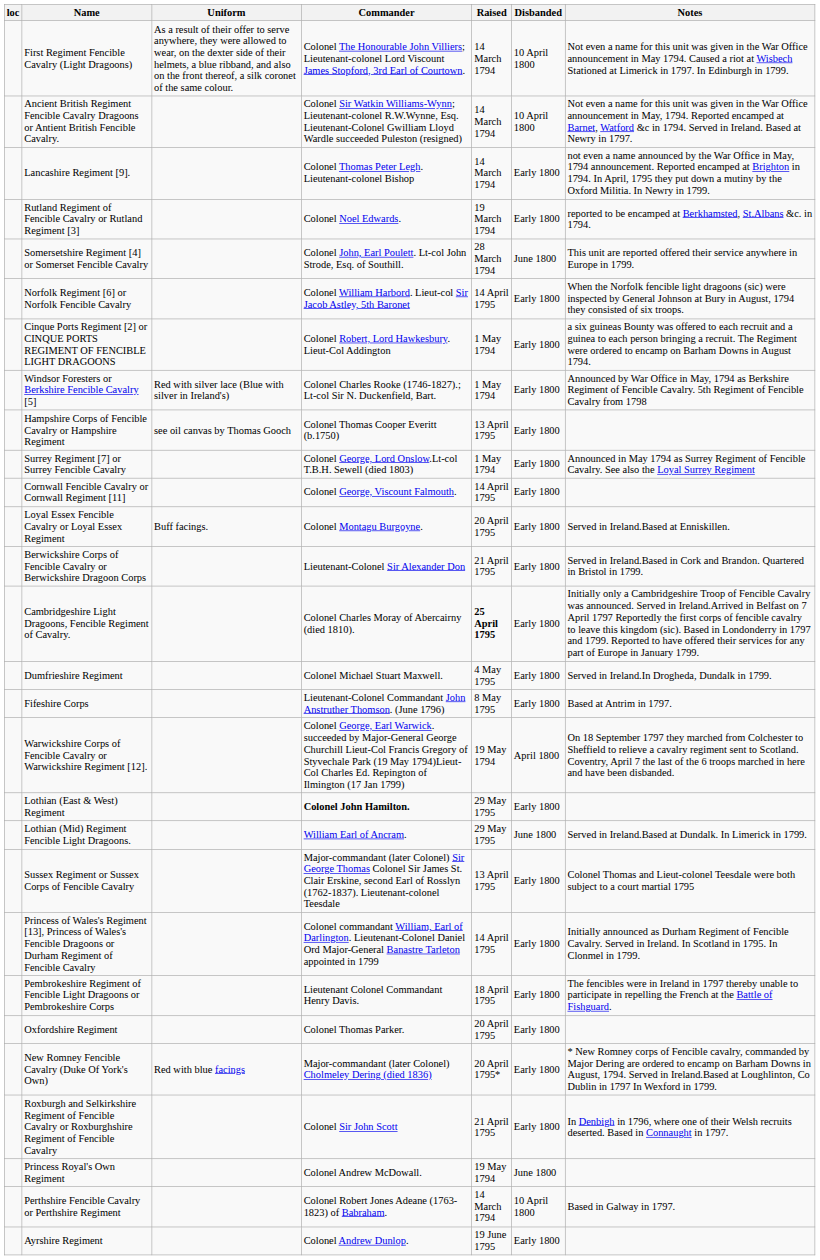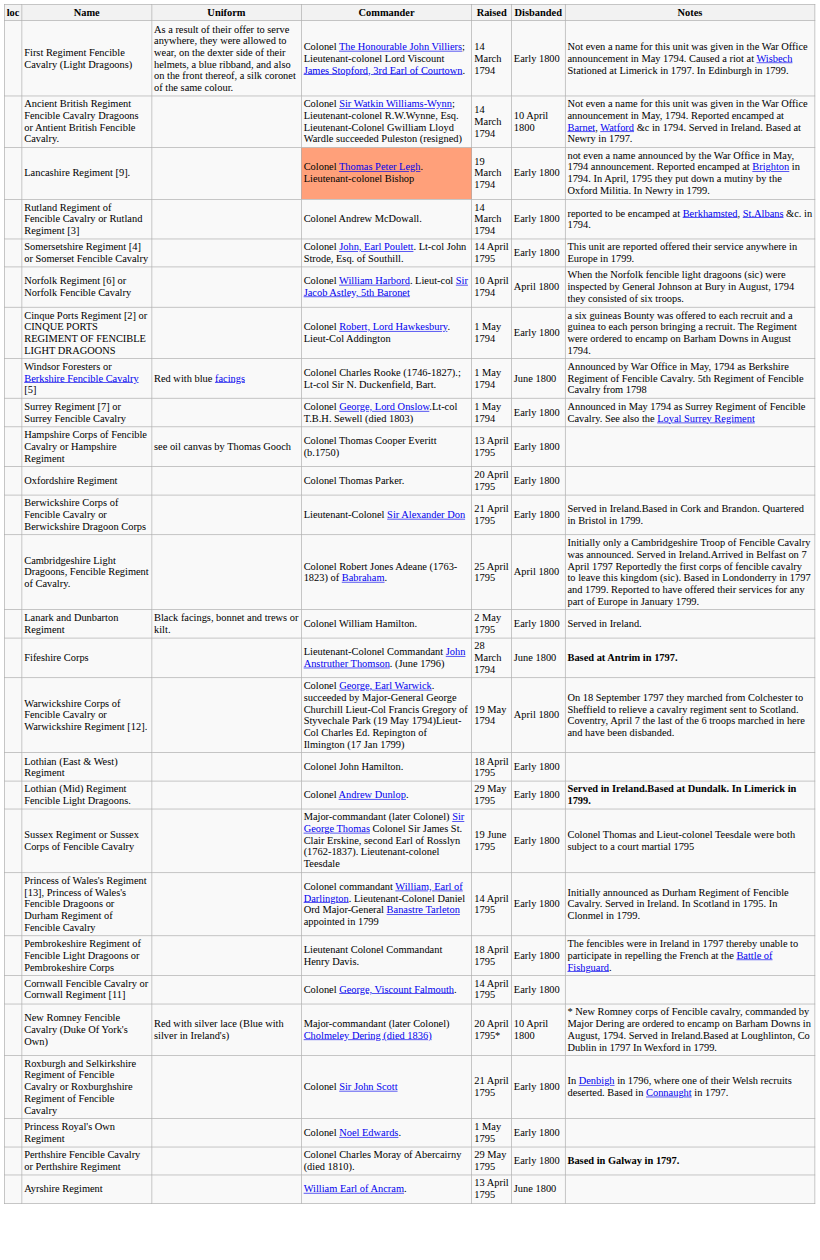First Regiment Fencible Cavalry (Light Dragoons) | Disbanded: 10 April 1800 -> Early 1800
Lancashire Regiment [9]. | Commander: no background -> lightsalmon background
Lancashire Regiment [9]. | Raised: 14 March 1794 -> 19 March 1794
Rutland Regiment of Fencible Cavalry or Rutland Regiment [3] | Commander: Colonel Noel Edwards. -> Colonel Andrew McDowall.
Rutland Regiment of Fencible Cavalry or Rutland Regiment [3] | Raised: 19 March 1794 -> 14 March 1794
Somersetshire Regiment [4] or Somerset Fencible Cavalry | Raised: 28 March 1794 -> 14 April 1795
Somersetshire Regiment [4] or Somerset Fencible Cavalry | Disbanded: June 1800 -> Early 1800
Norfolk Regiment [6] or Norfolk Fencible Cavalry | Raised: 14 April 1795 -> 10 April 1794
Norfolk Regiment [6] or Norfolk Fencible Cavalry | Disbanded: Early 1800 -> April 1800
Windsor Foresters or Berkshire Fencible Cavalry [5] | Uniform: Red with silver lace (Blue with silver in Ireland's) -> Red with blue facings
Windsor Foresters or Berkshire Fencible Cavalry [5] | Disbanded: Early 1800 -> June 1800
rows swapped: Surrey Regiment [7] or Surrey Fencible Cavalry <-> Hampshire Corps of Fencible Cavalry or Hampshire Regiment
rows swapped: Cornwall Fencible Cavalry or Cornwall Regiment [11] <-> Oxfordshire Regiment
- row: Loyal Essex Fencible Cavalry or Loyal Essex Regiment | Buff facings. | Colonel Montagu Burgoyne. | 20 April 1795 | Early 1800 | Served in Ireland.Based at Enniskillen.
Cambridgeshire Light Dragoons, Fencible Regiment of Cavalry. | Commander: Colonel Charles Moray of Abercairny (died 1810). -> Colonel Robert Jones Adeane (1763-1823) of Babraham.
Cambridgeshire Light Dragoons, Fencible Regiment of Cavalry. | Raised: bold -> normal
Cambridgeshire Light Dragoons, Fencible Regiment of Cavalry. | Disbanded: Early 1800 -> April 1800
+ row: Lanark and Dunbarton Regiment | Black facings, bonnet and trews or kilt. | Colonel William Hamilton. | 2 May 1795 | Early 1800 | Served in Ireland.
- row: Dumfrieshire Regiment | Colonel Michael Stuart Maxwell. | 4 May 1795 | Early 1800 | Served in Ireland.In Drogheda, Dundalk in 1799.
Fifeshire Corps | Raised: 8 May 1795 -> 28 March 1794
Fifeshire Corps | Disbanded: Early 1800 -> June 1800
Fifeshire Corps | Notes: normal -> bold
Lothian (East & West) Regiment | Commander: bold -> normal
Lothian (East & West) Regiment | Raised: 29 May 1795 -> 18 April 1795
Lothian (Mid) Regiment Fencible Light Dragoons. | Commander: William Earl of Ancram. -> Colonel Andrew Dunlop.
Lothian (Mid) Regiment Fencible Light Dragoons. | Disbanded: June 1800 -> Early 1800
Lothian (Mid) Regiment Fencible Light Dragoons. | Notes: normal -> bold
Sussex Regiment or Sussex Corps of Fencible Cavalry | Raised: 13 April 1795 -> 19 June 1795
New Romney Fencible Cavalry (Duke Of York's Own) | Uniform: Red with blue facings -> Red with silver lace (Blue with silver in Ireland's)
New Romney Fencible Cavalry (Duke Of York's Own) | Disbanded: Early 1800 -> 10 April 1800
Princess Royal's Own Regiment | Commander: Colonel Andrew McDowall. -> Colonel Noel Edwards.
Princess Royal's Own Regiment | Raised: 19 May 1794 -> 1 May 1795
Princess Royal's Own Regiment | Disbanded: June 1800 -> Early 1800
Perthshire Fencible Cavalry or Perthshire Regiment | Commander: Colonel Robert Jones Adeane (1763-1823) of Babraham. -> Colonel Charles Moray of Abercairny (died 1810).
Perthshire Fencible Cavalry or Perthshire Regiment | Raised: 14 March 1794 -> 29 May 1795
Perthshire Fencible Cavalry or Perthshire Regiment | Disbanded: 10 April 1800 -> Early 1800
Perthshire Fencible Cavalry or Perthshire Regiment | Notes: normal -> bold
Ayrshire Regiment | Commander: Colonel Andrew Dunlop. -> William Earl of Ancram.
Ayrshire Regiment | Raised: 19 June 1795 -> 13 April 1795
Ayrshire Regiment | Disbanded: Early 1800 -> June 1800
